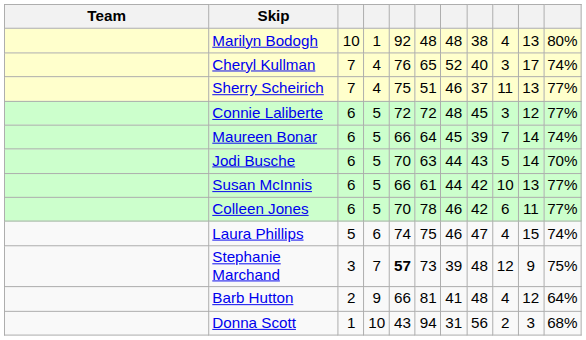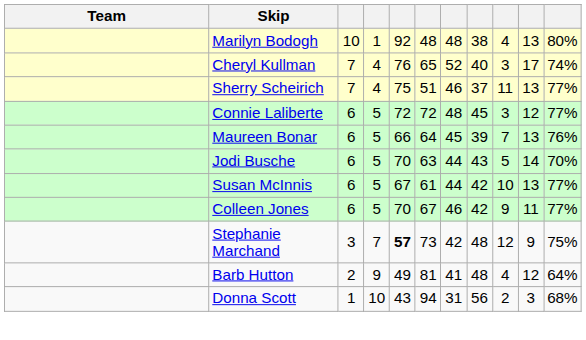Maureen Bonar | column 10: 14 -> 13
Maureen Bonar | column 11: 74% -> 76%
Susan McInnis | column 5: 66 -> 67
Colleen Jones | column 6: 78 -> 67
Colleen Jones | column 9: 6 -> 9
- row: Laura Phillips | 5 | 6 | 74 | 75 | 46 | 47 | 4 | 15 | 74%
Stephanie Marchand | column 7: 39 -> 42
Barb Hutton | column 5: 66 -> 49
